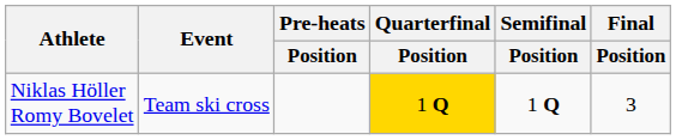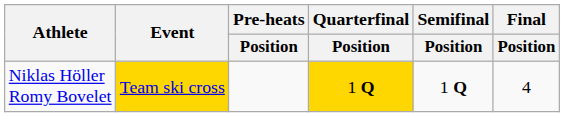Niklas Höller Romy Bovelet | Event: no background -> gold background
Niklas Höller Romy Bovelet | Final / Position: 3 -> 4
